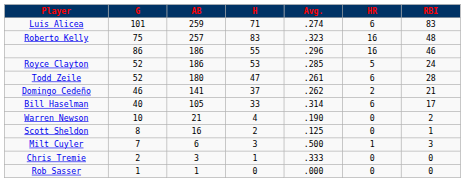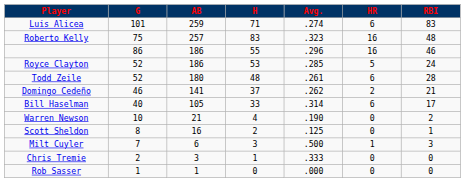Todd Zeile | H: 47 -> 48
